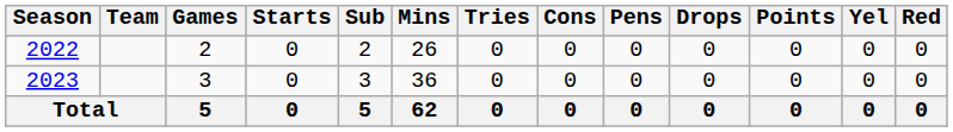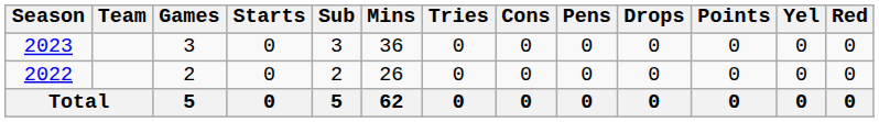rows swapped: 2022 <-> 2023
